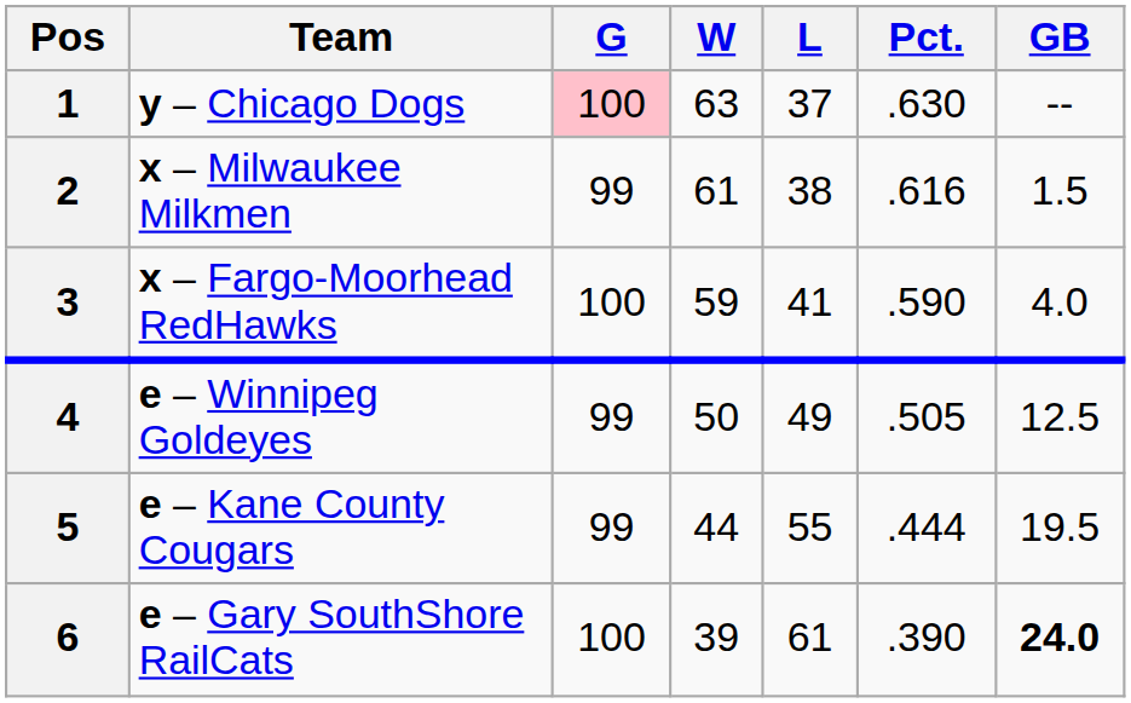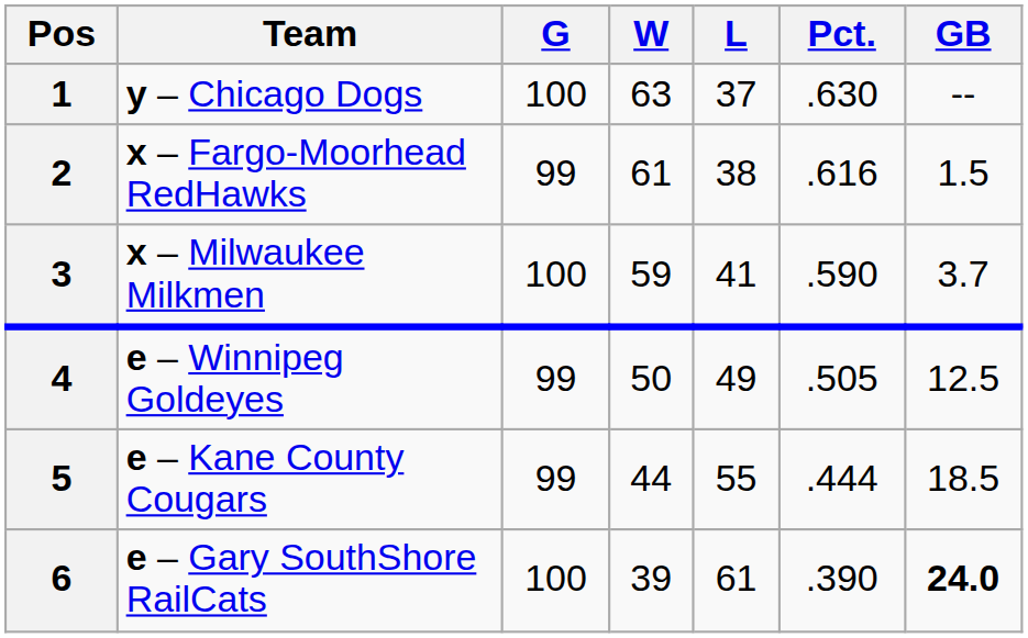1 | G: pink background -> no background
2 | Team: x – Milwaukee Milkmen -> x – Fargo-Moorhead RedHawks
3 | Team: x – Fargo-Moorhead RedHawks -> x – Milwaukee Milkmen
3 | GB: 4.0 -> 3.7
5 | GB: 19.5 -> 18.5
